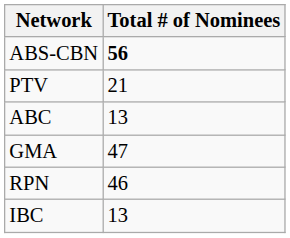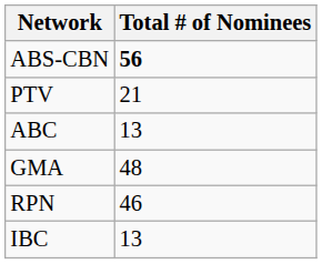GMA | Total # of Nominees: 47 -> 48
